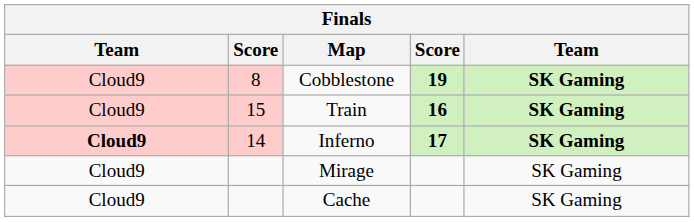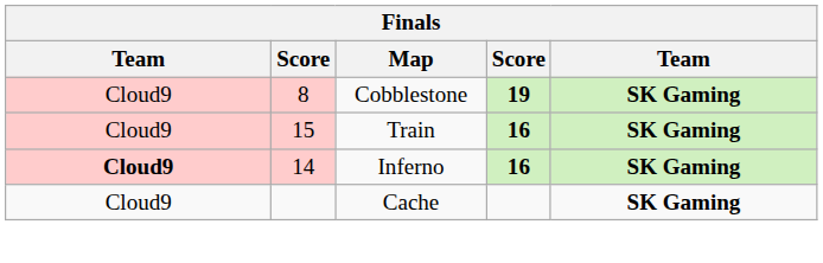Inferno | column 4: 17 -> 16
- row: Cloud9 | Mirage | SK Gaming
Cache | column 5: normal -> bold
